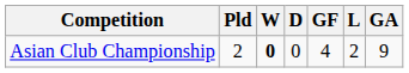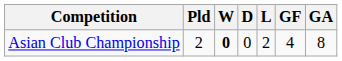columns swapped: L <-> GF
Asian Club Championship | GA: 9 -> 8
